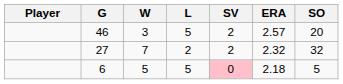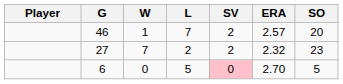46 | W: 3 -> 1
46 | L: 5 -> 7
27 | SO: 32 -> 23
6 | W: 5 -> 0
6 | ERA: 2.18 -> 2.70
